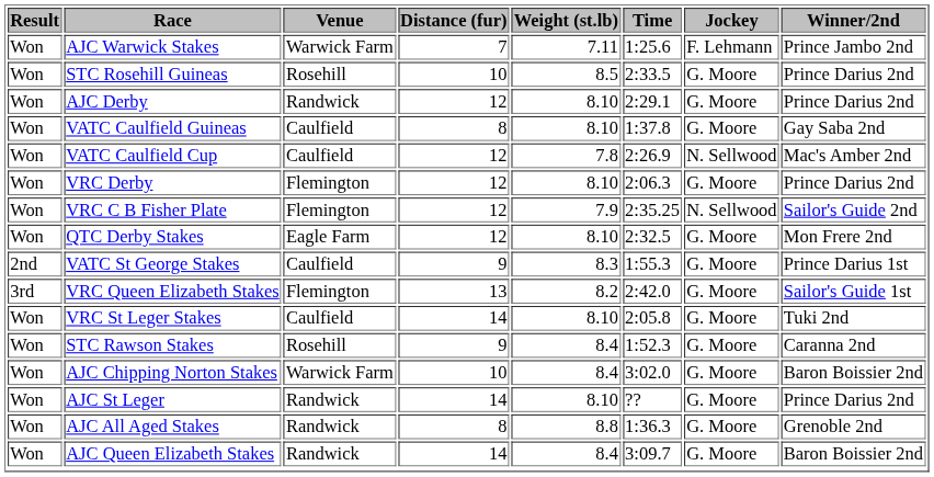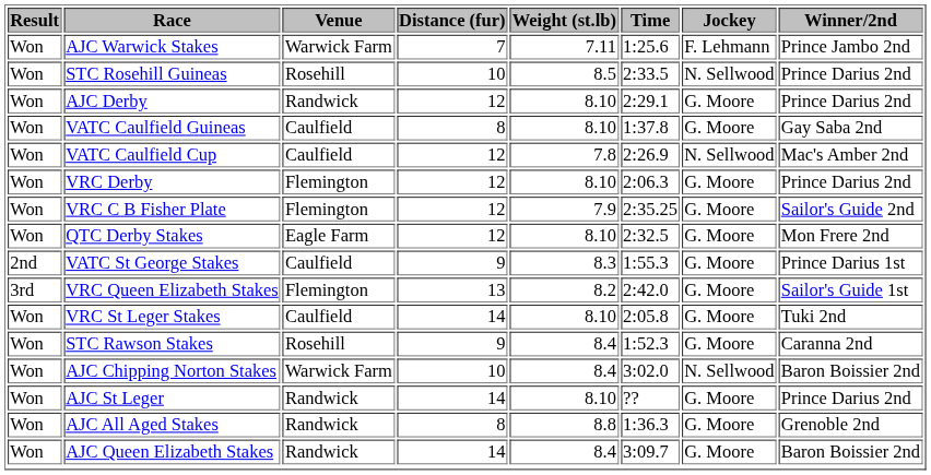STC Rosehill Guineas | Jockey: G. Moore -> N. Sellwood
VRC C B Fisher Plate | Jockey: N. Sellwood -> G. Moore
AJC Chipping Norton Stakes | Jockey: G. Moore -> N. Sellwood
